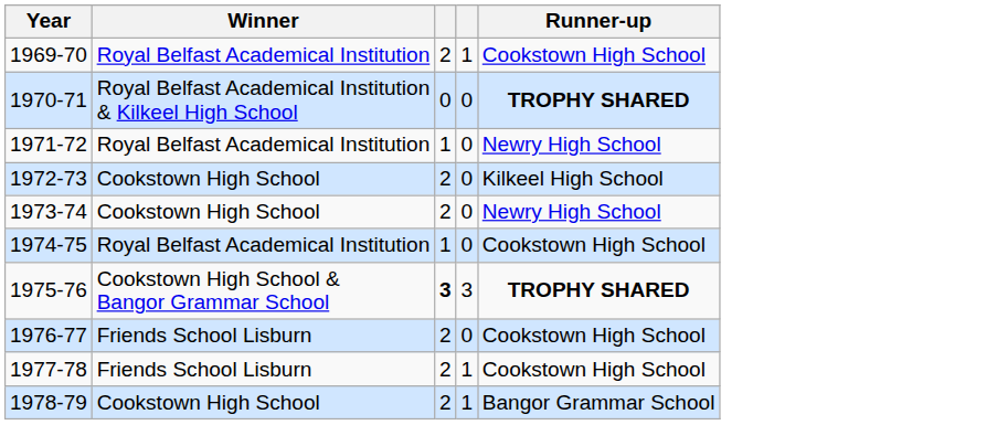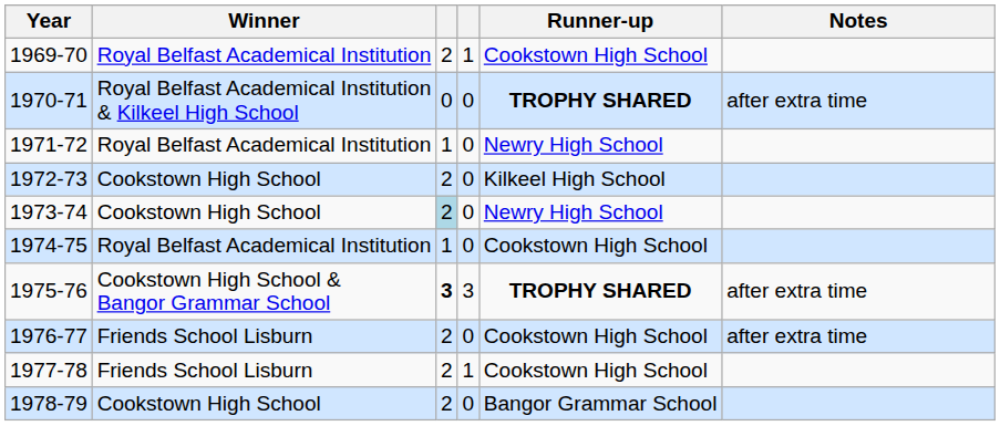+ column: Notes | after extra time | after extra time | after extra time
1973-74 | column 3: no background -> lightblue background
1978-79 | column 4: 1 -> 0
